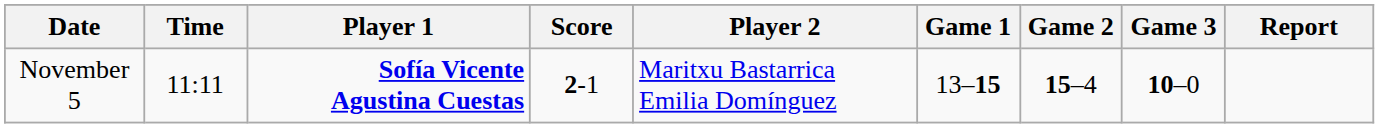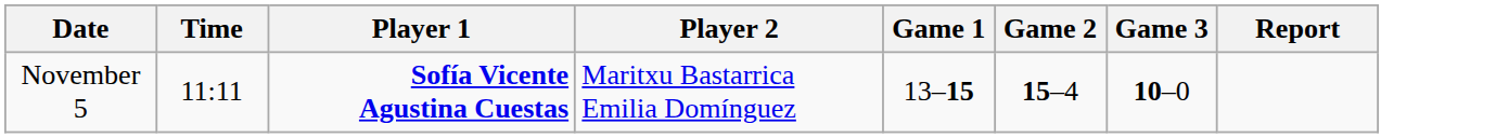- column: Score | 2-1
